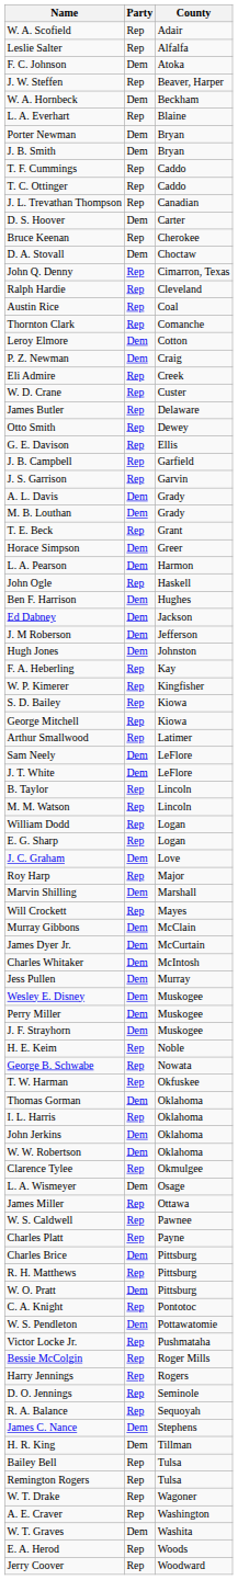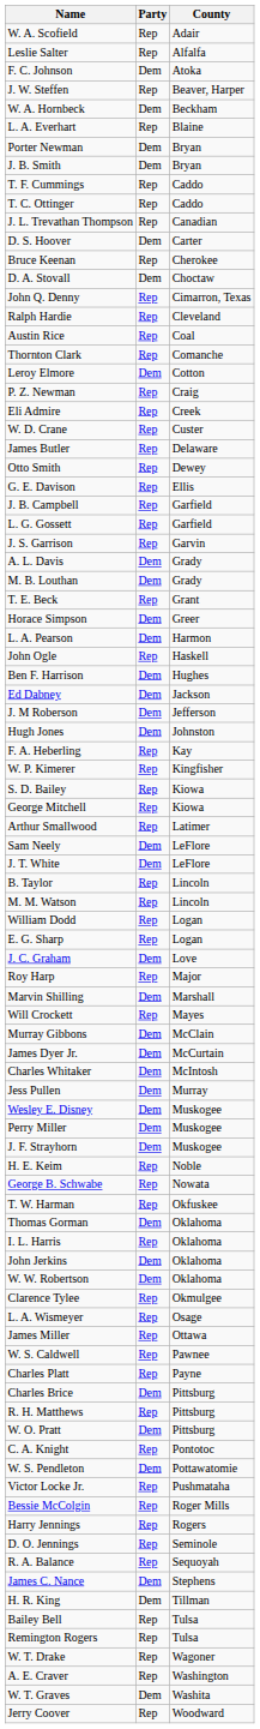P. Z. Newman | Party: Dem -> Rep
+ row: L. G. Gossett | Rep | Garfield
L. A. Wismeyer | Party: Dem -> Rep
- row: E. A. Herod | Rep | Woods
